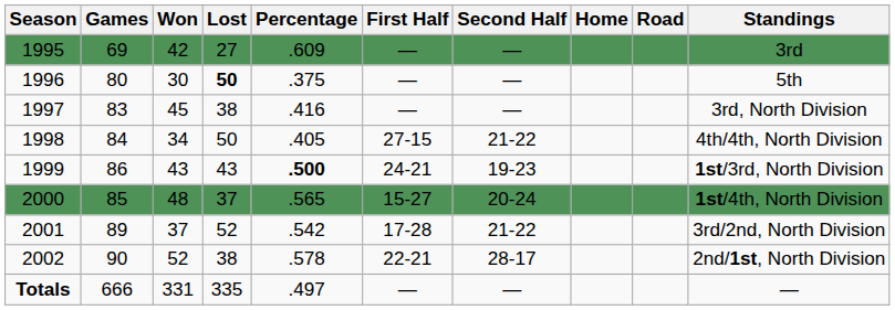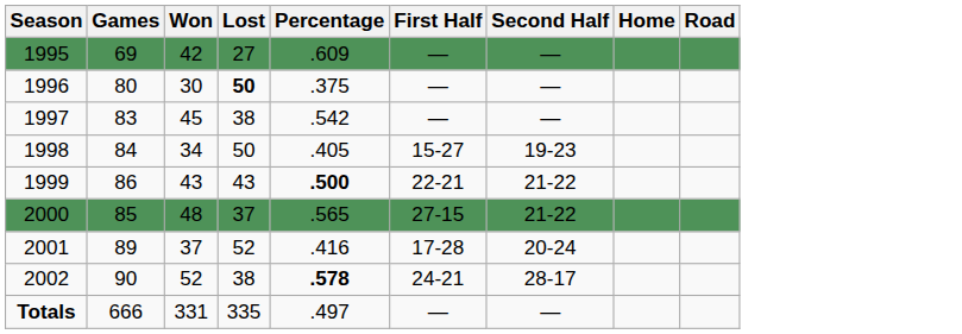- column: Standings | 3rd | 5th | 3rd, North Division | 4th/4th, North Division | 1st/3rd, North Division | 1st/4th, North Division | 3rd/2nd, North Division | 2nd/1st, North Division | —
1997 | Percentage: .416 -> .542
1998 | First Half: 27-15 -> 15-27
1998 | Second Half: 21-22 -> 19-23
1999 | First Half: 24-21 -> 22-21
1999 | Second Half: 19-23 -> 21-22
2000 | First Half: 15-27 -> 27-15
2000 | Second Half: 20-24 -> 21-22
2001 | Percentage: .542 -> .416
2001 | Second Half: 21-22 -> 20-24
2002 | Percentage: normal -> bold
2002 | First Half: 22-21 -> 24-21
